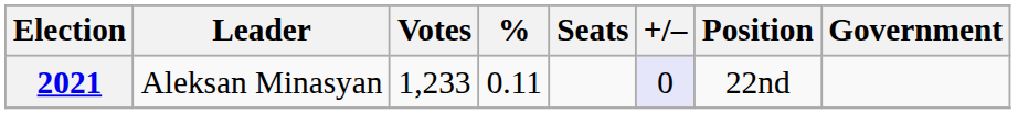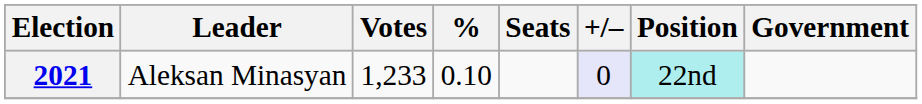2021 | %: 0.11 -> 0.10
2021 | Position: no background -> paleturquoise background
